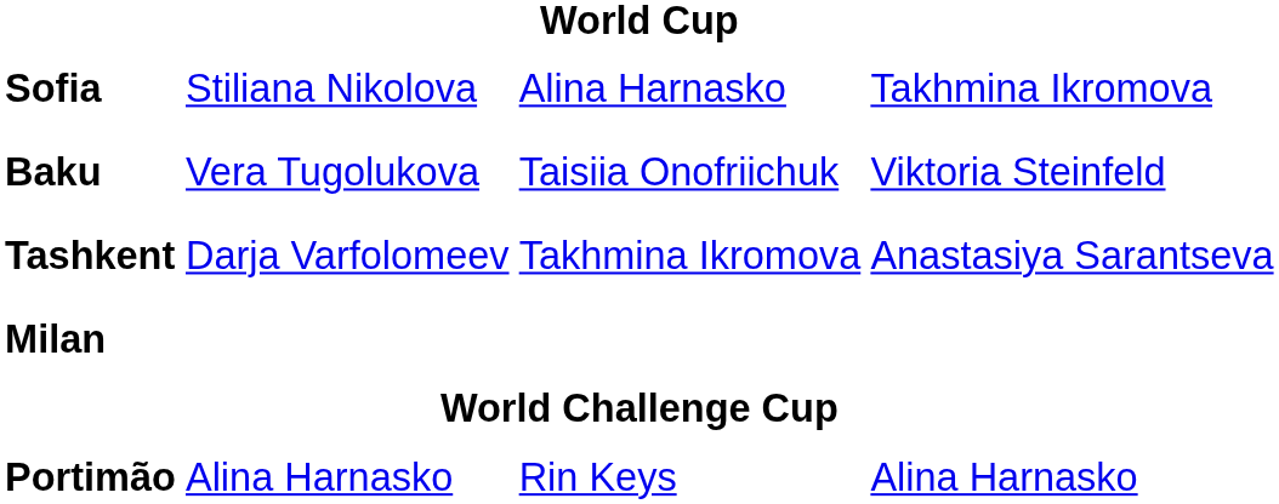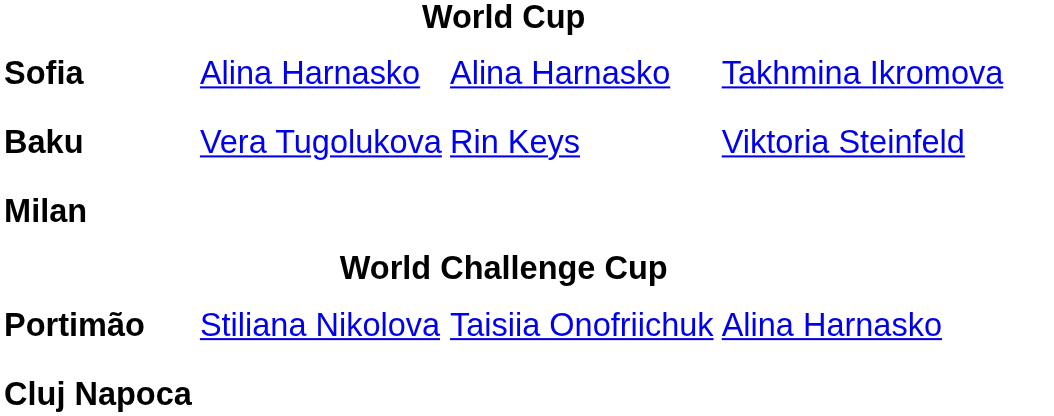Sofia | column 2: Stiliana Nikolova -> Alina Harnasko
Baku | column 3: Taisiia Onofriichuk -> Rin Keys
- row: Tashkent | Darja Varfolomeev | Takhmina Ikromova | Anastasiya Sarantseva
Portimão | column 2: Alina Harnasko -> Stiliana Nikolova
Portimão | column 3: Rin Keys -> Taisiia Onofriichuk
+ row: Cluj Napoca
